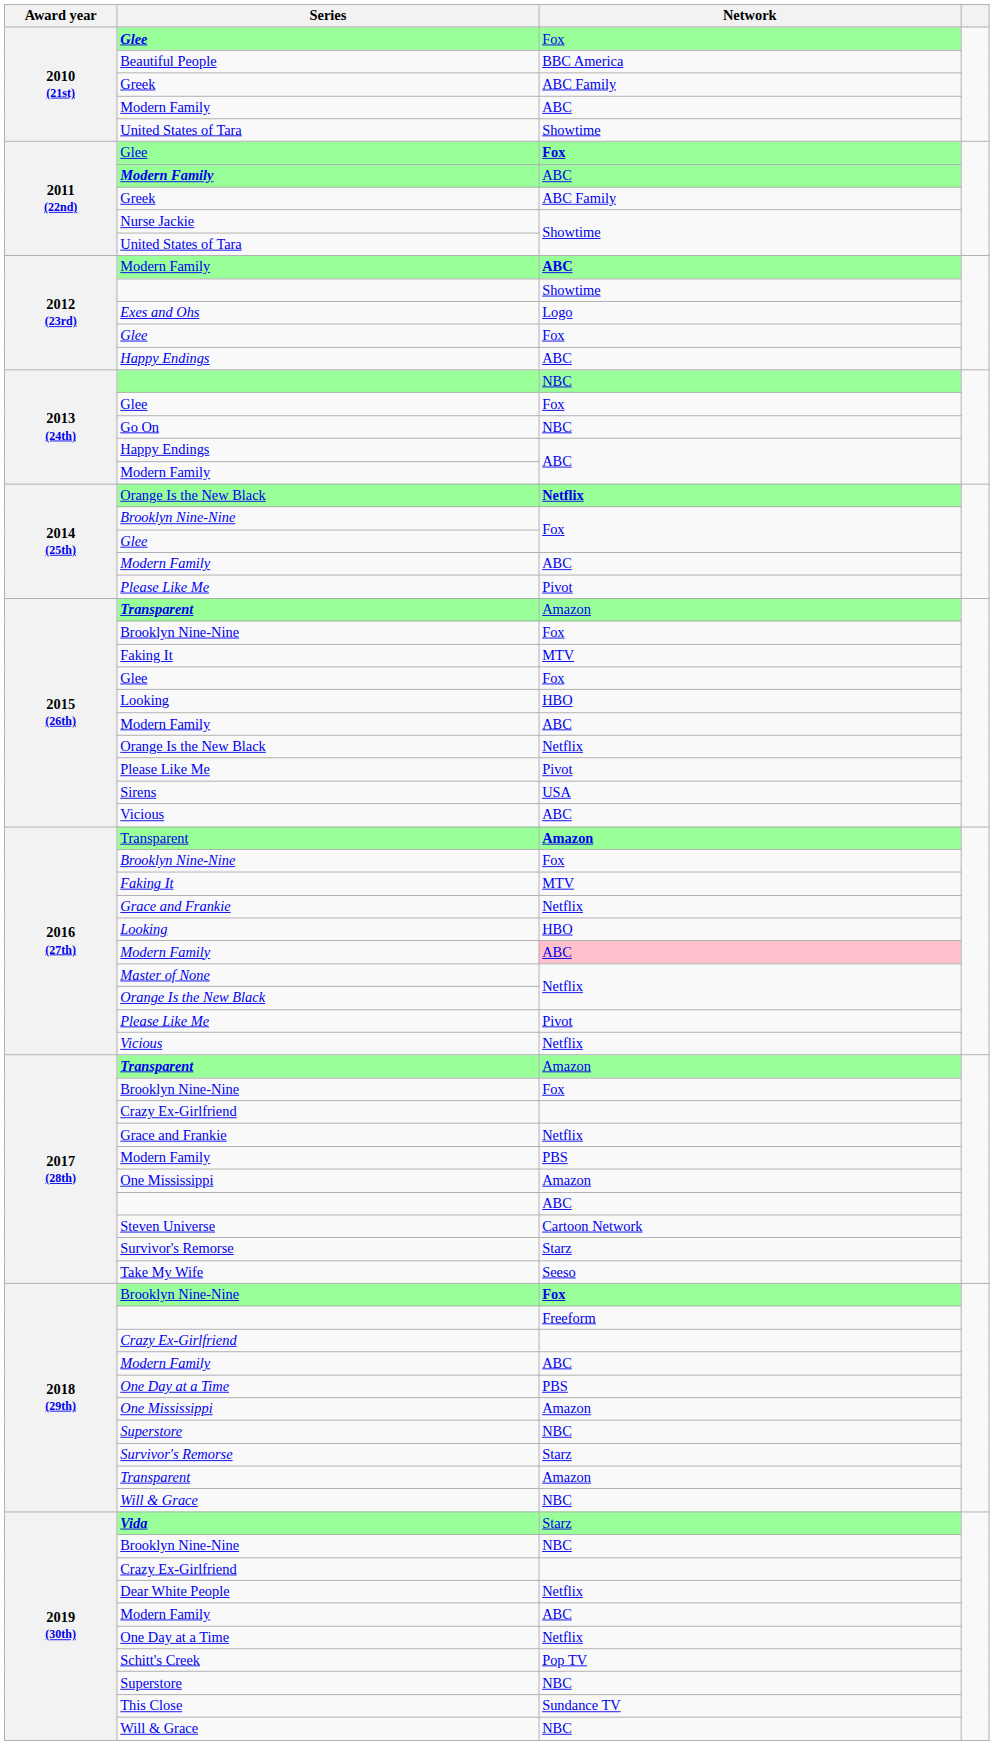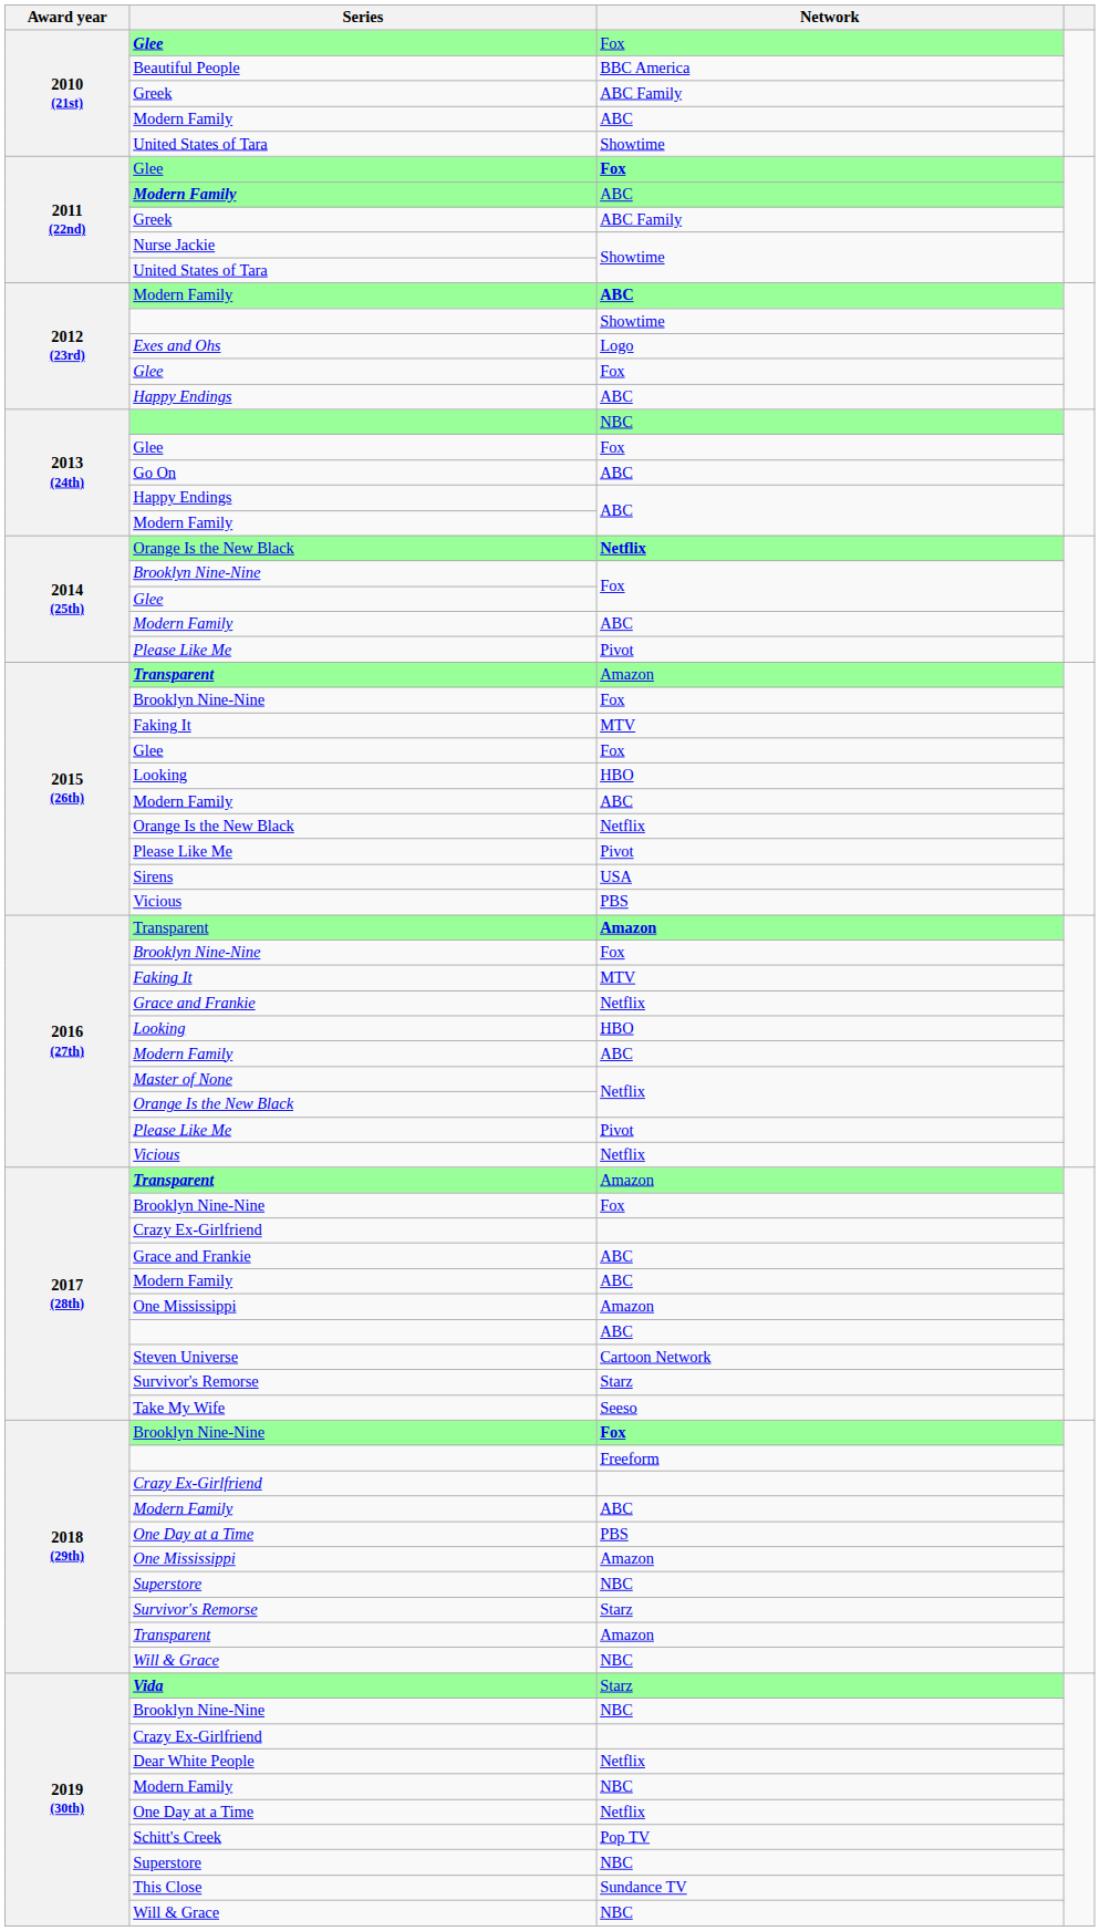Go On | Network: NBC -> ABC
2015 (26th) / Vicious | Network: ABC -> PBS
2016 (27th) / Modern Family | Network: pink background -> no background
2017 (28th) / Grace and Frankie | Network: Netflix -> ABC
2017 (28th) / Modern Family | Network: PBS -> ABC
2019 (30th) / Modern Family | Network: ABC -> NBC
